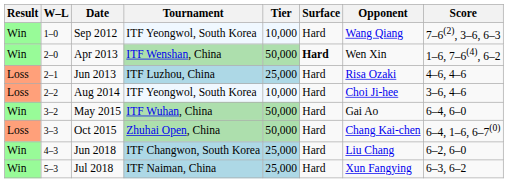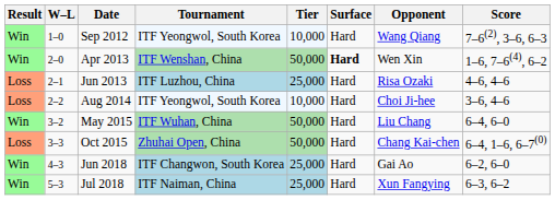May 2015 | Opponent: Gai Ao -> Liu Chang
Jun 2018 | Opponent: Liu Chang -> Gai Ao
